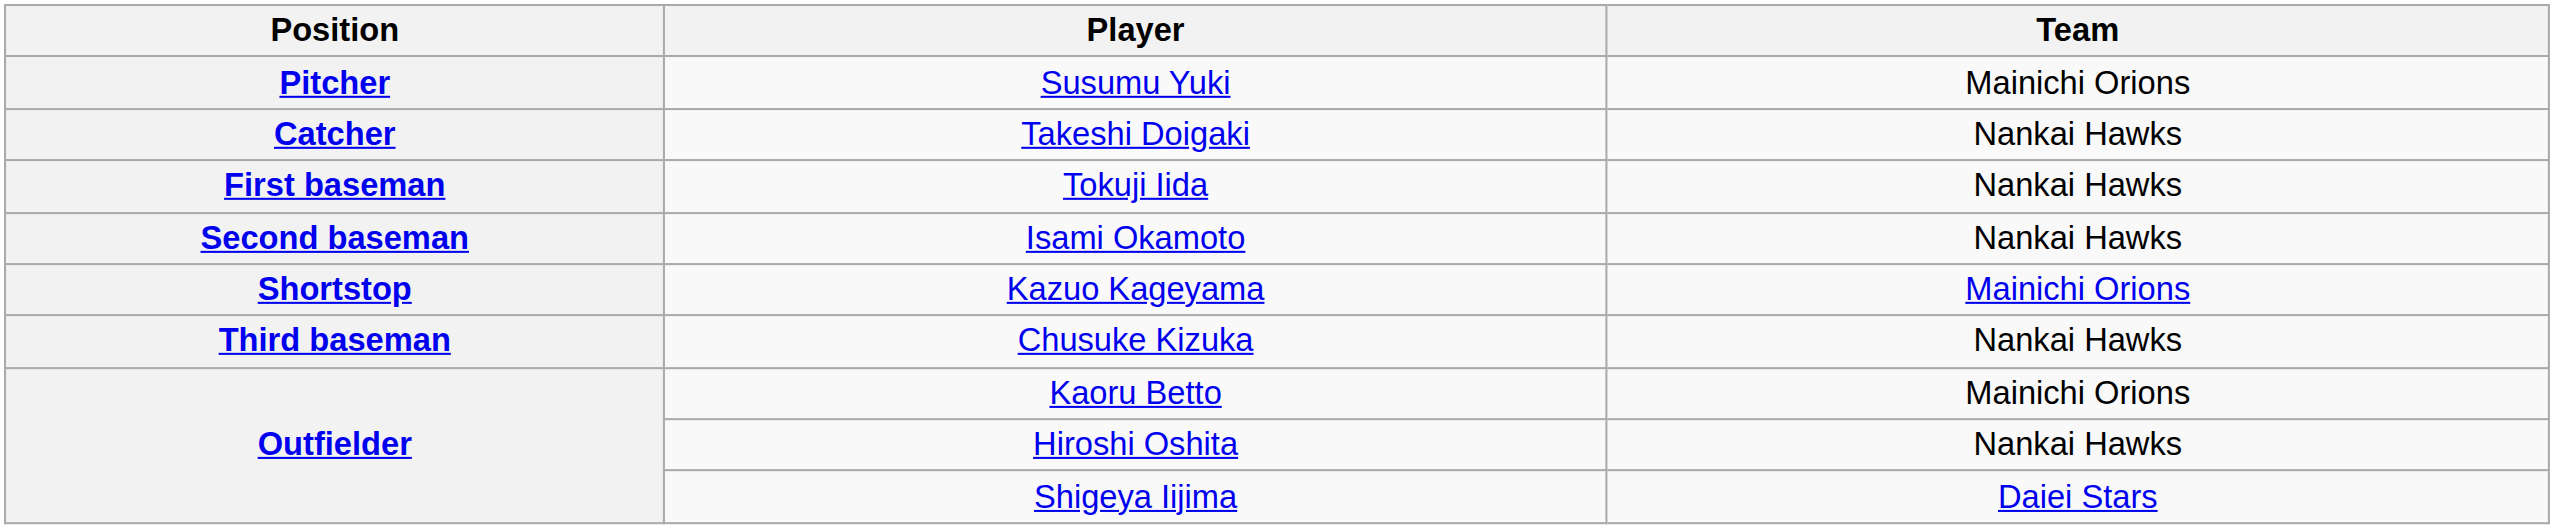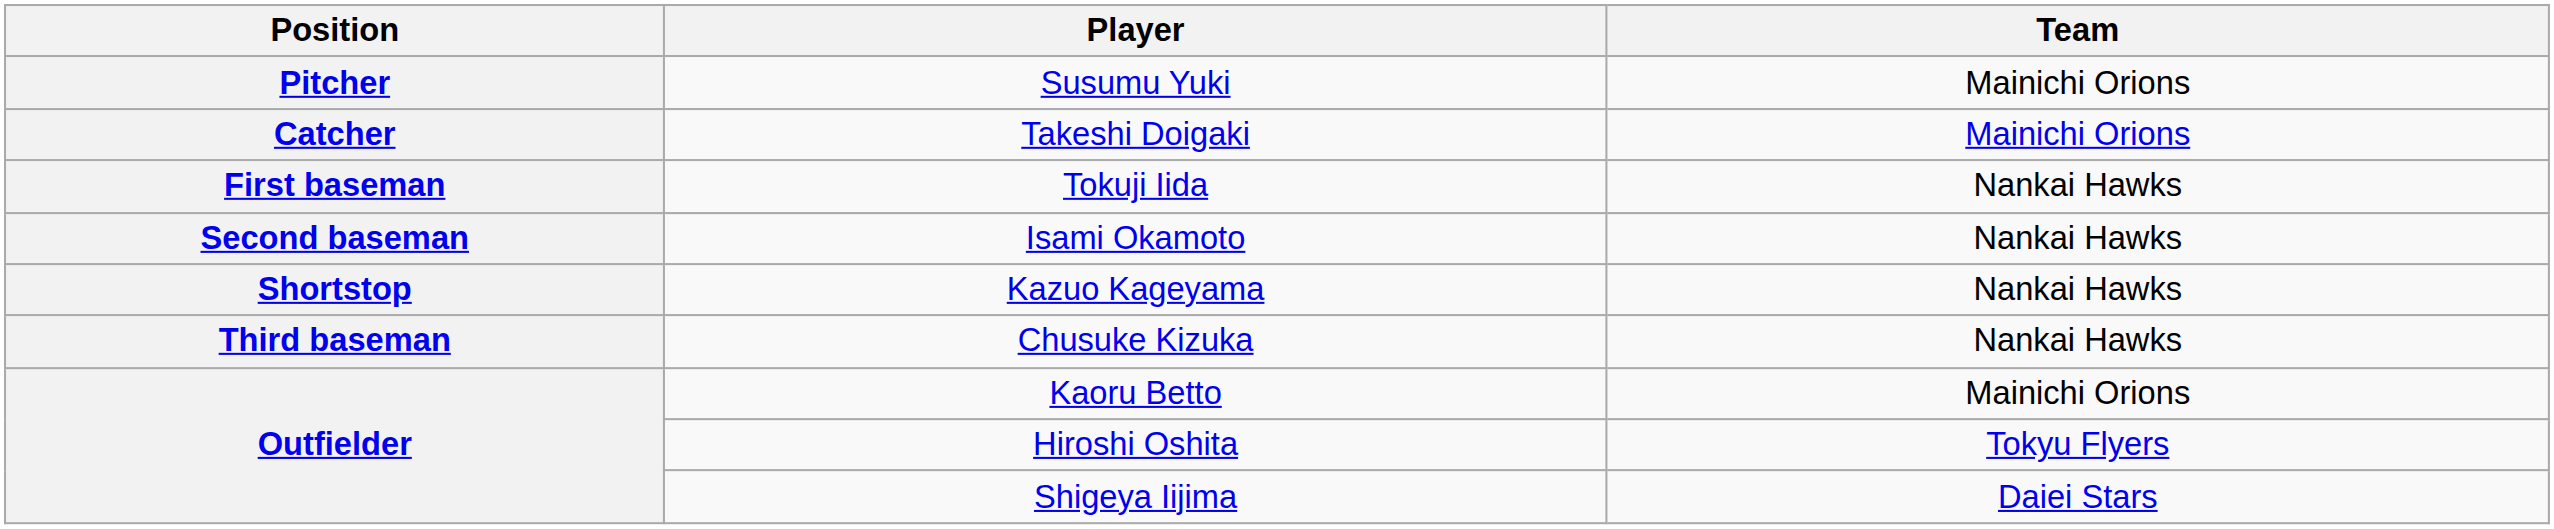Takeshi Doigaki | Team: Nankai Hawks -> Mainichi Orions
Kazuo Kageyama | Team: Mainichi Orions -> Nankai Hawks
Hiroshi Oshita | Team: Nankai Hawks -> Tokyu Flyers
